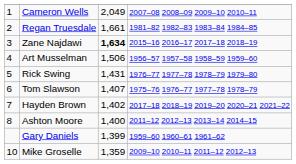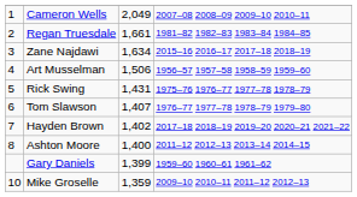Zane Najdawi | column 3: bold -> normal
Rick Swing | column 4: 1976–77 1977–78 1978–79 1979–80 -> 1975–76 1976–77 1977–78 1978–79
Tom Slawson | column 4: 1975–76 1976–77 1977–78 1978–79 -> 1976–77 1977–78 1978–79 1979–80
